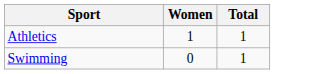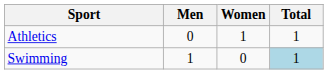+ column: Men | 0 | 1
Swimming | Total: no background -> lightblue background
